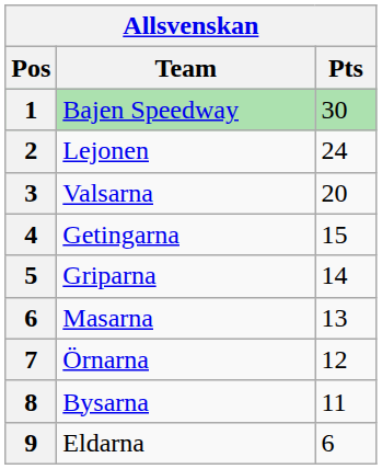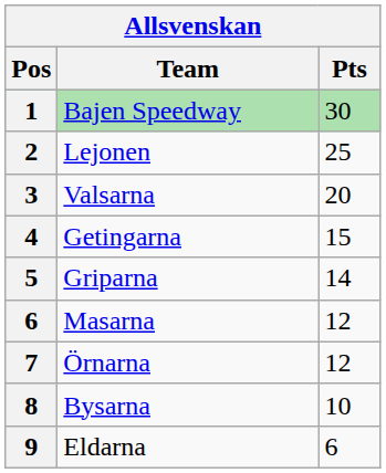Lejonen | Pts: 24 -> 25
Masarna | Pts: 13 -> 12
Bysarna | Pts: 11 -> 10
